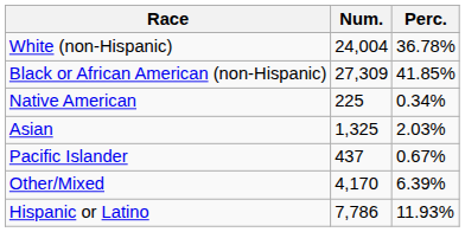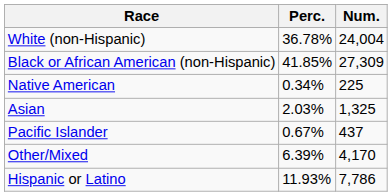columns swapped: Num. <-> Perc.
